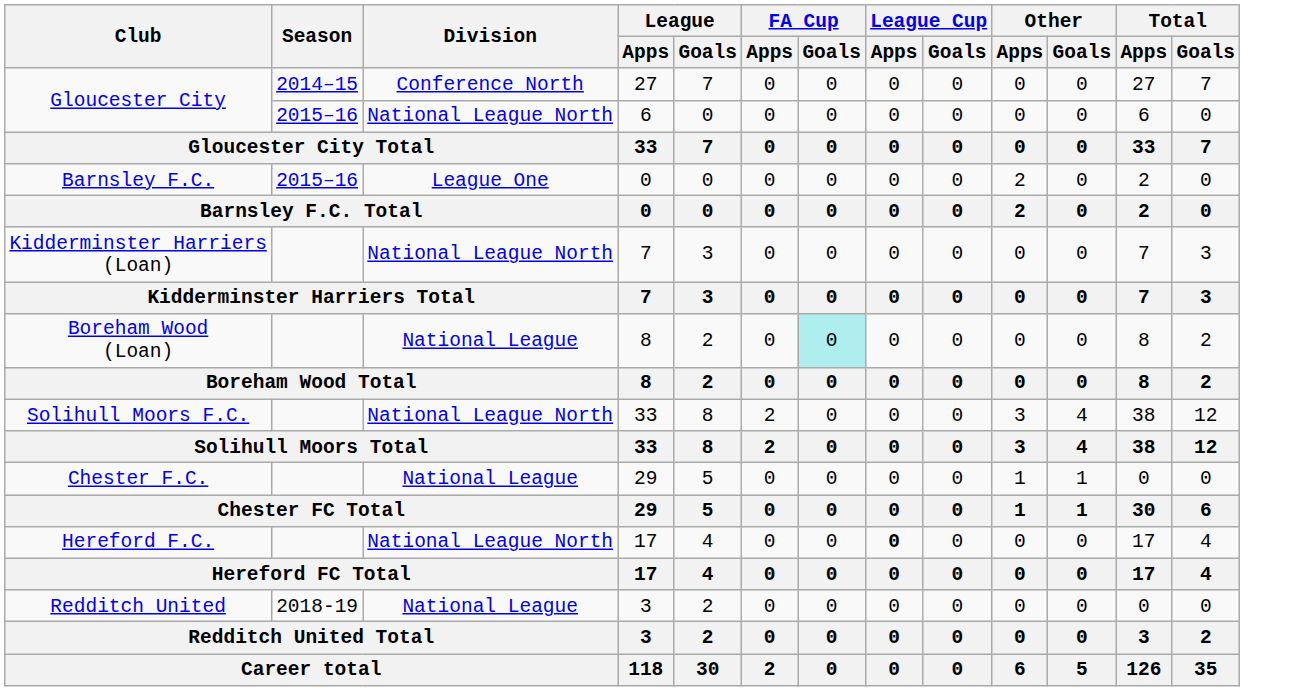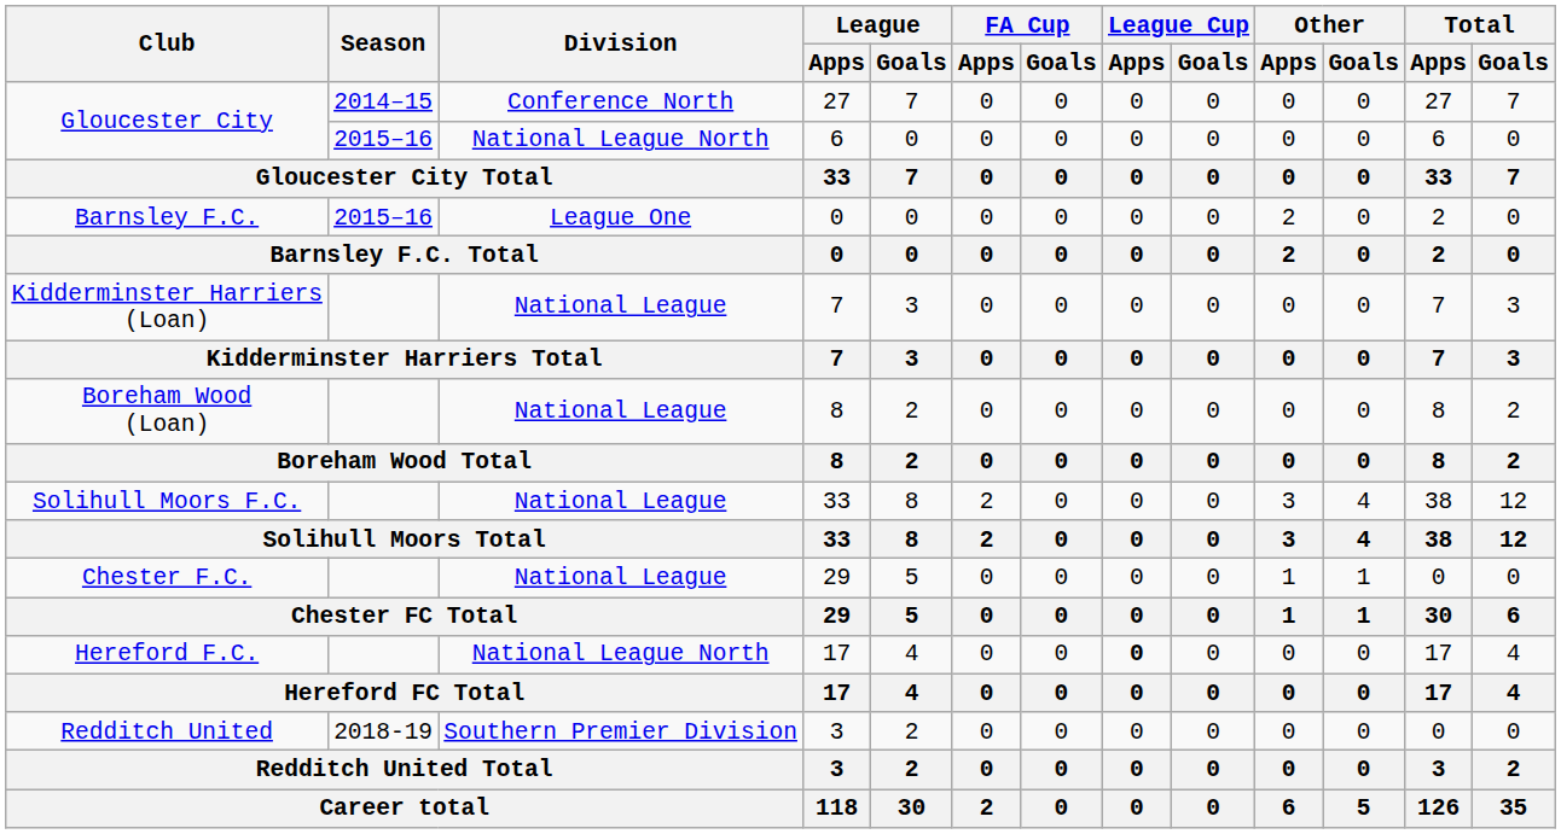Kidderminster Harriers (Loan) / 7 | Division: National League North -> National League
Boreham Wood (Loan) / 8 | FA Cup / Goals: paleturquoise background -> no background
Solihull Moors F.C. / 33 | Division: National League North -> National League
Redditch United / 3 | Division: National League -> Southern Premier Division
